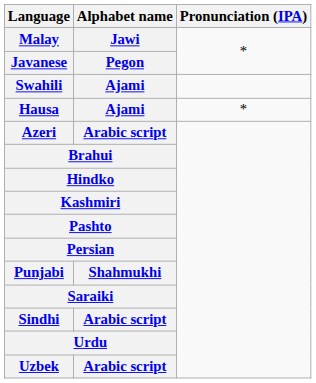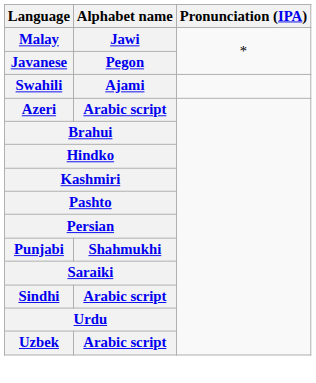- row: Hausa | Ajami | *
